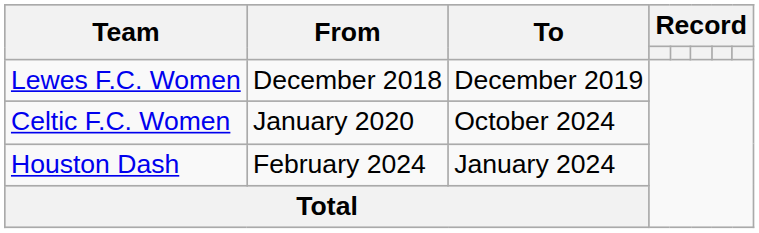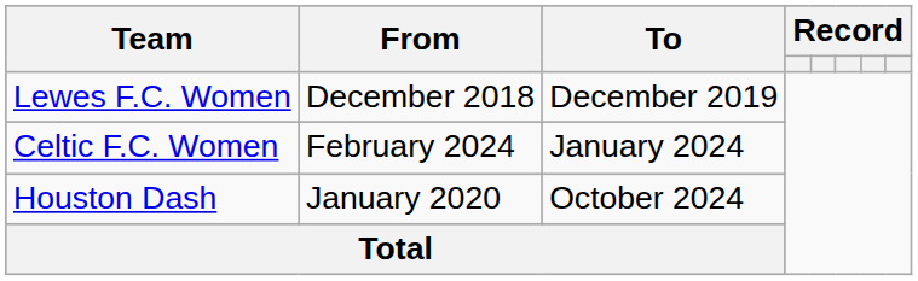Celtic F.C. Women | From: January 2020 -> February 2024
Celtic F.C. Women | To: October 2024 -> January 2024
Houston Dash | From: February 2024 -> January 2020
Houston Dash | To: January 2024 -> October 2024
